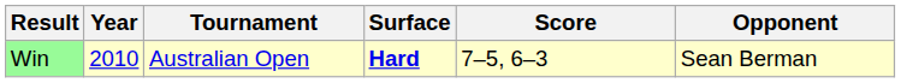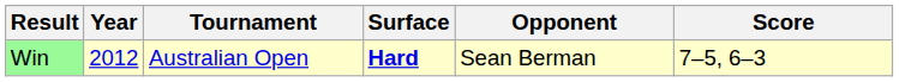columns swapped: Opponent <-> Score
Win | Year: 2010 -> 2012
